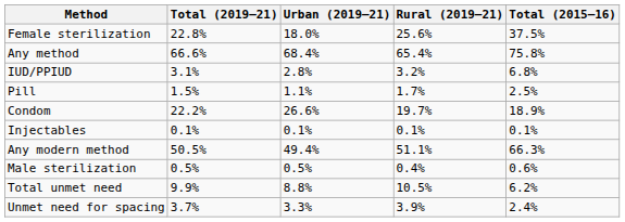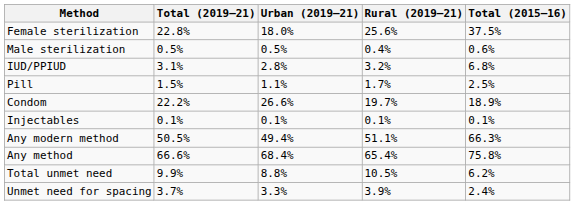rows swapped: Male sterilization <-> Any method
